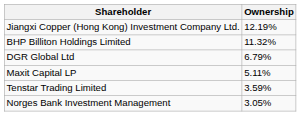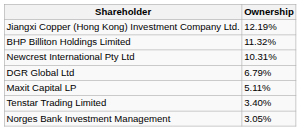+ row: Newcrest International Pty Ltd | 10.31%
Tenstar Trading Limited | Ownership: 3.59% -> 3.40%
